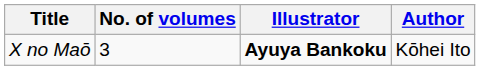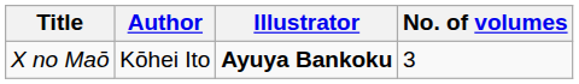columns swapped: Author <-> No. of volumes
